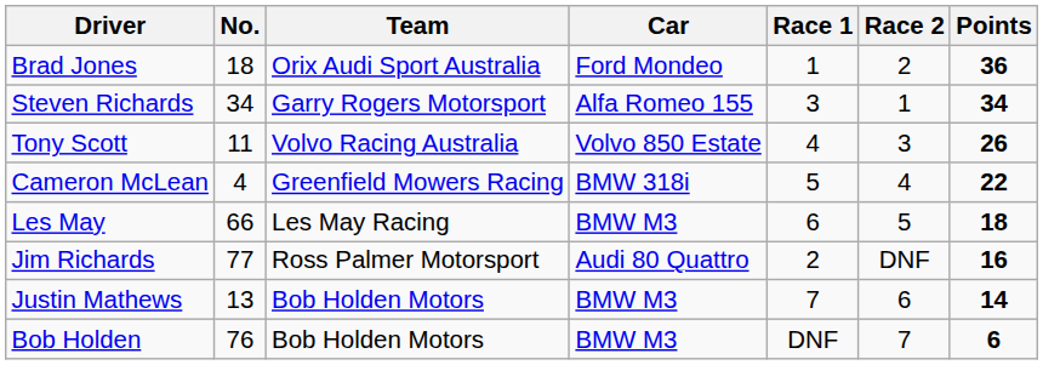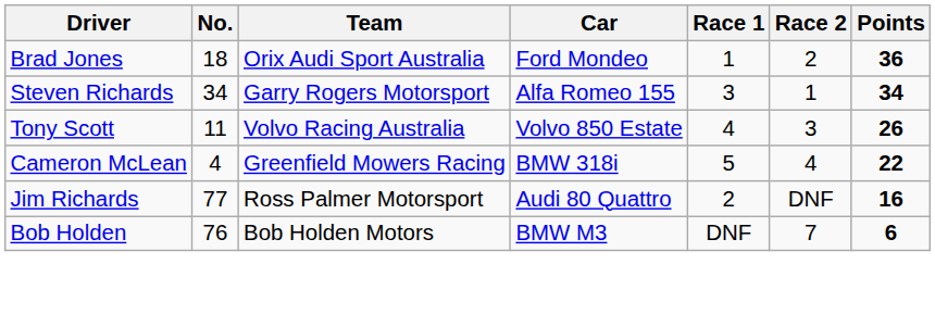- row: Les May | 66 | Les May Racing | BMW M3 | 6 | 5 | 18
- row: Justin Mathews | 13 | Bob Holden Motors | BMW M3 | 7 | 6 | 14
